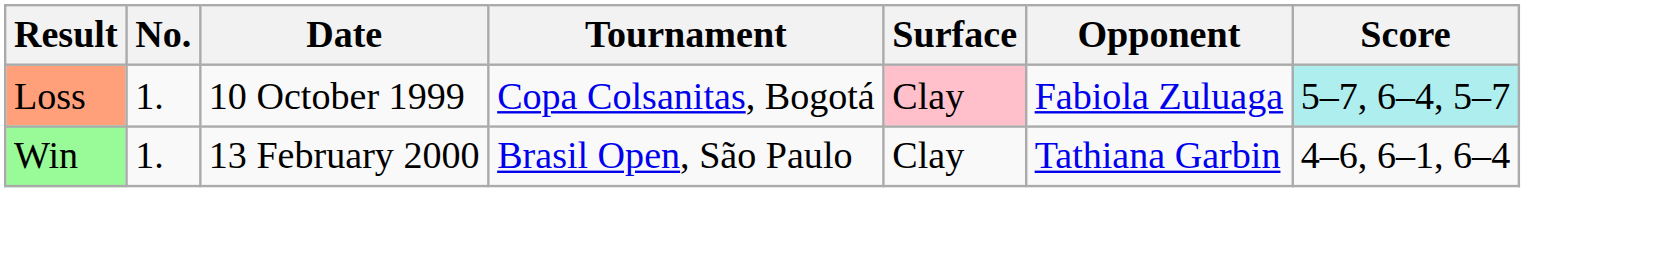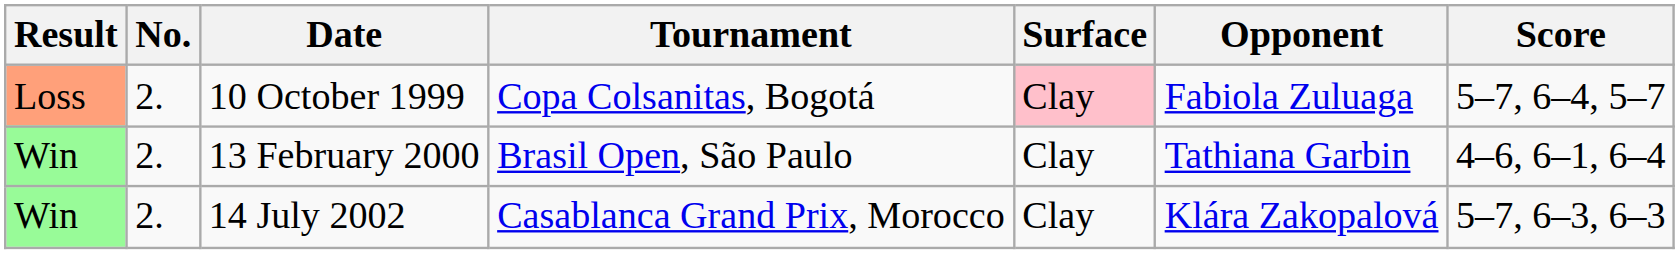10 October 1999 | No.: 1. -> 2.
10 October 1999 | Score: paleturquoise background -> no background
13 February 2000 | No.: 1. -> 2.
+ row: Win | 2. | 14 July 2002 | Casablanca Grand Prix, Morocco | Clay | Klára Zakopalová | 5–7, 6–3, 6–3
